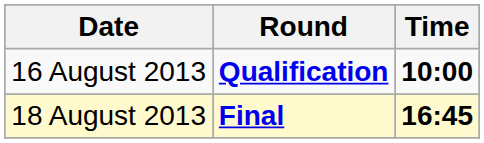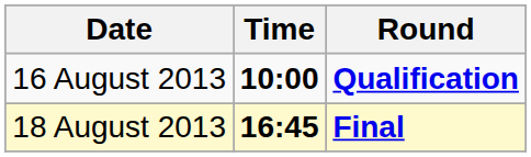columns swapped: Time <-> Round
